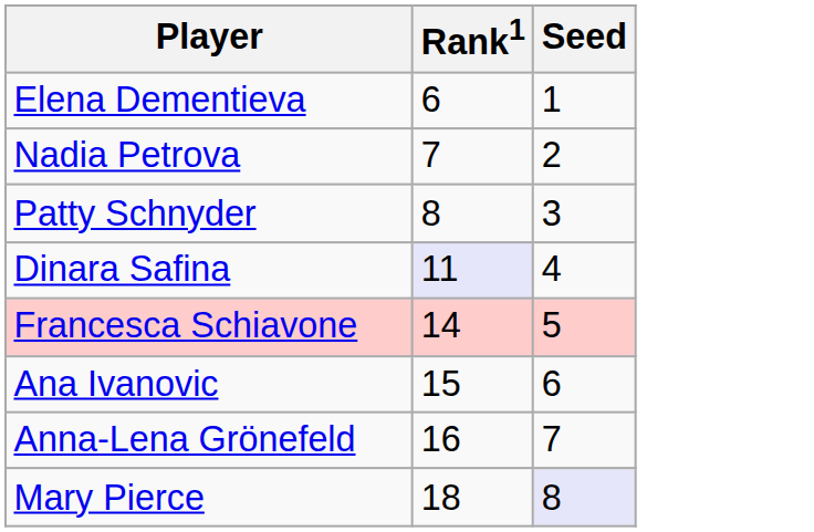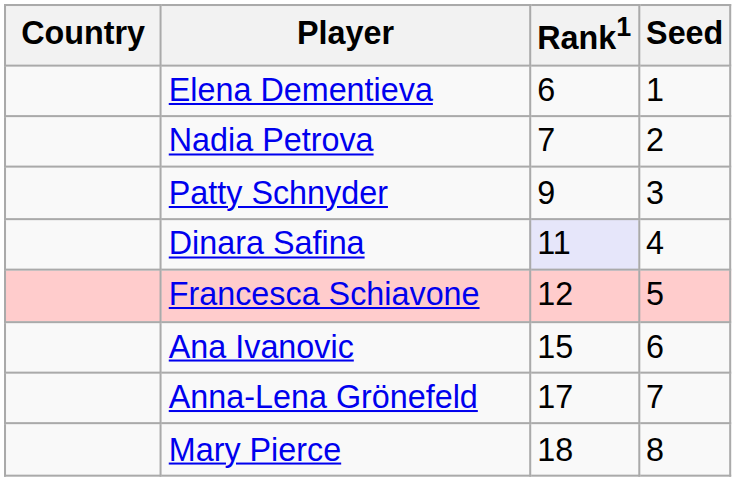+ column: Country
Patty Schnyder | Rank1: 8 -> 9
Francesca Schiavone | Rank1: 14 -> 12
Anna-Lena Grönefeld | Rank1: 16 -> 17
Mary Pierce | Seed: lavender background -> no background
